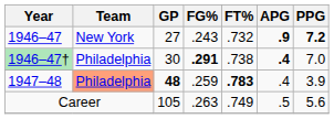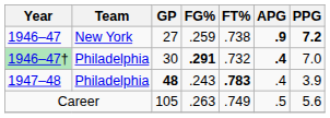1946–47 | FG%: .243 -> .259
1946–47 | FT%: .732 -> .738
1946–47† | FT%: .738 -> .732
1947–48 | Team: lightsalmon background -> no background
1947–48 | FG%: .259 -> .243
